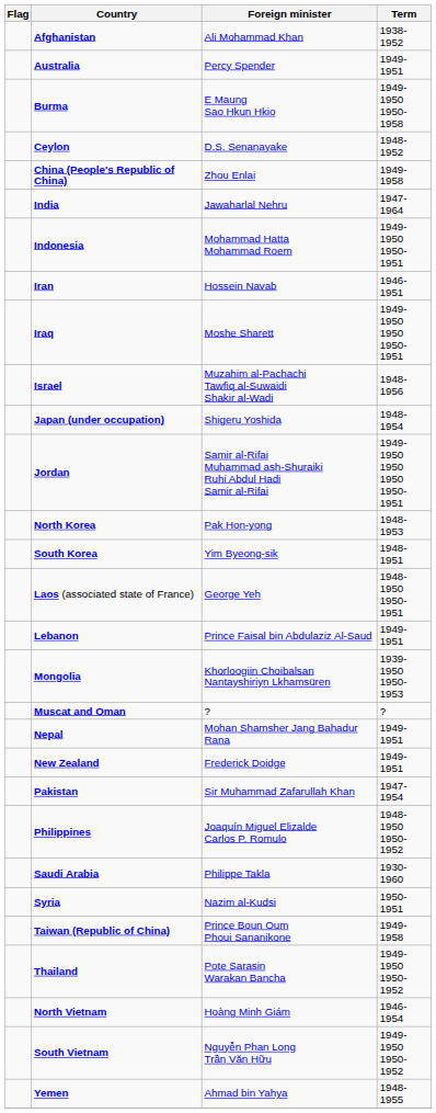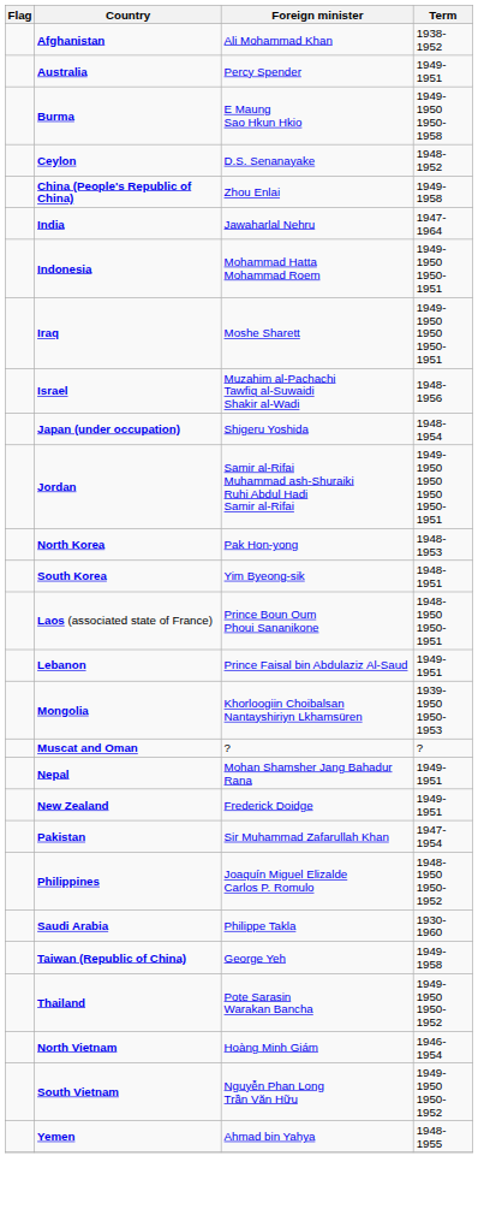- row: Iran | Hossein Navab | 1946-1951
Laos (associated state of France) | Foreign minister: George Yeh -> Prince Boun Oum Phoui Sananikone
- row: Syria | Nazim al-Kudsi | 1950-1951
Taiwan (Republic of China) | Foreign minister: Prince Boun Oum Phoui Sananikone -> George Yeh
